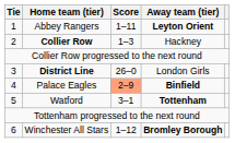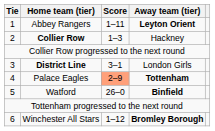District Line | Score: 26–0 -> 3–1
Palace Eagles | Away team (tier): Binfield -> Tottenham
Watford | Score: 3–1 -> 26–0
Watford | Away team (tier): Tottenham -> Binfield
